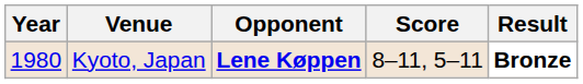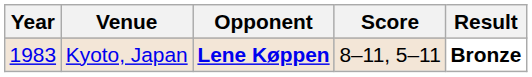Kyoto, Japan | Year: 1980 -> 1983
